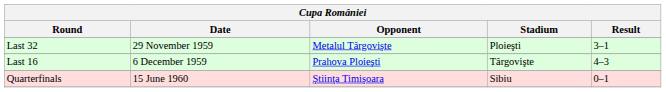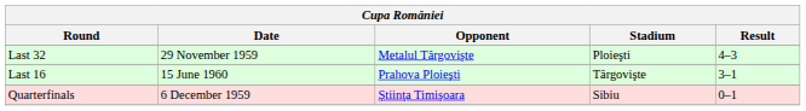Last 32 | Result: 3–1 -> 4–3
Last 16 | Date: 6 December 1959 -> 15 June 1960
Last 16 | Result: 4–3 -> 3–1
Quarterfinals | Date: 15 June 1960 -> 6 December 1959
